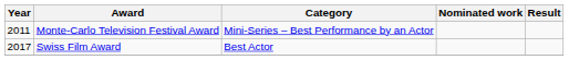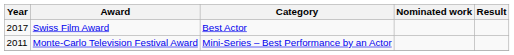rows swapped: Monte-Carlo Television Festival Award <-> Swiss Film Award
